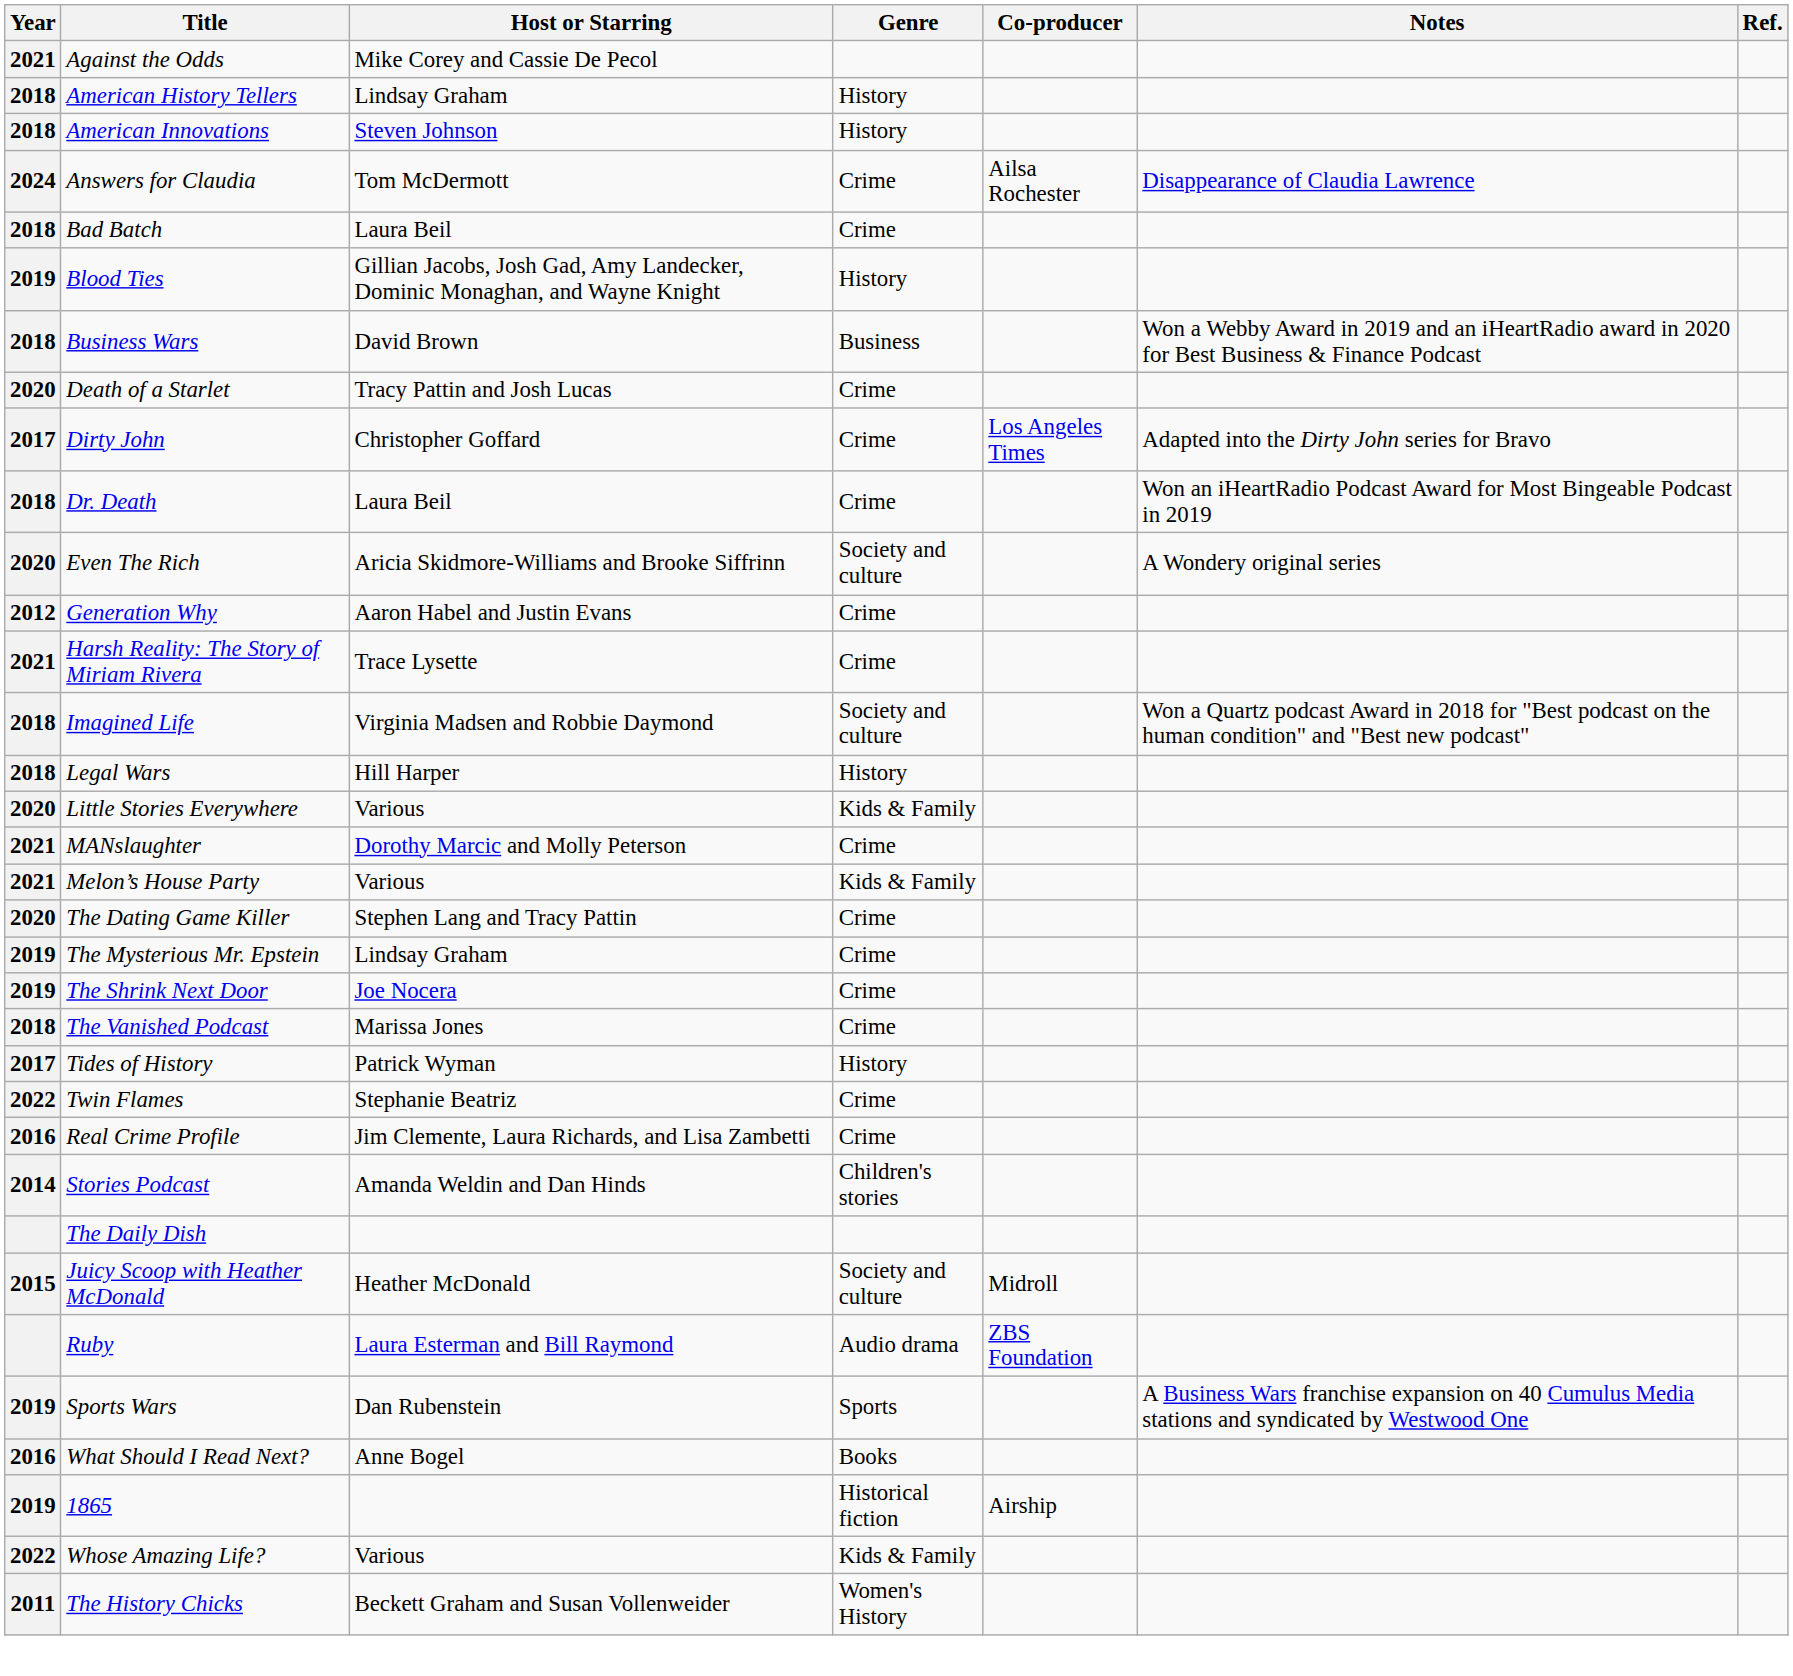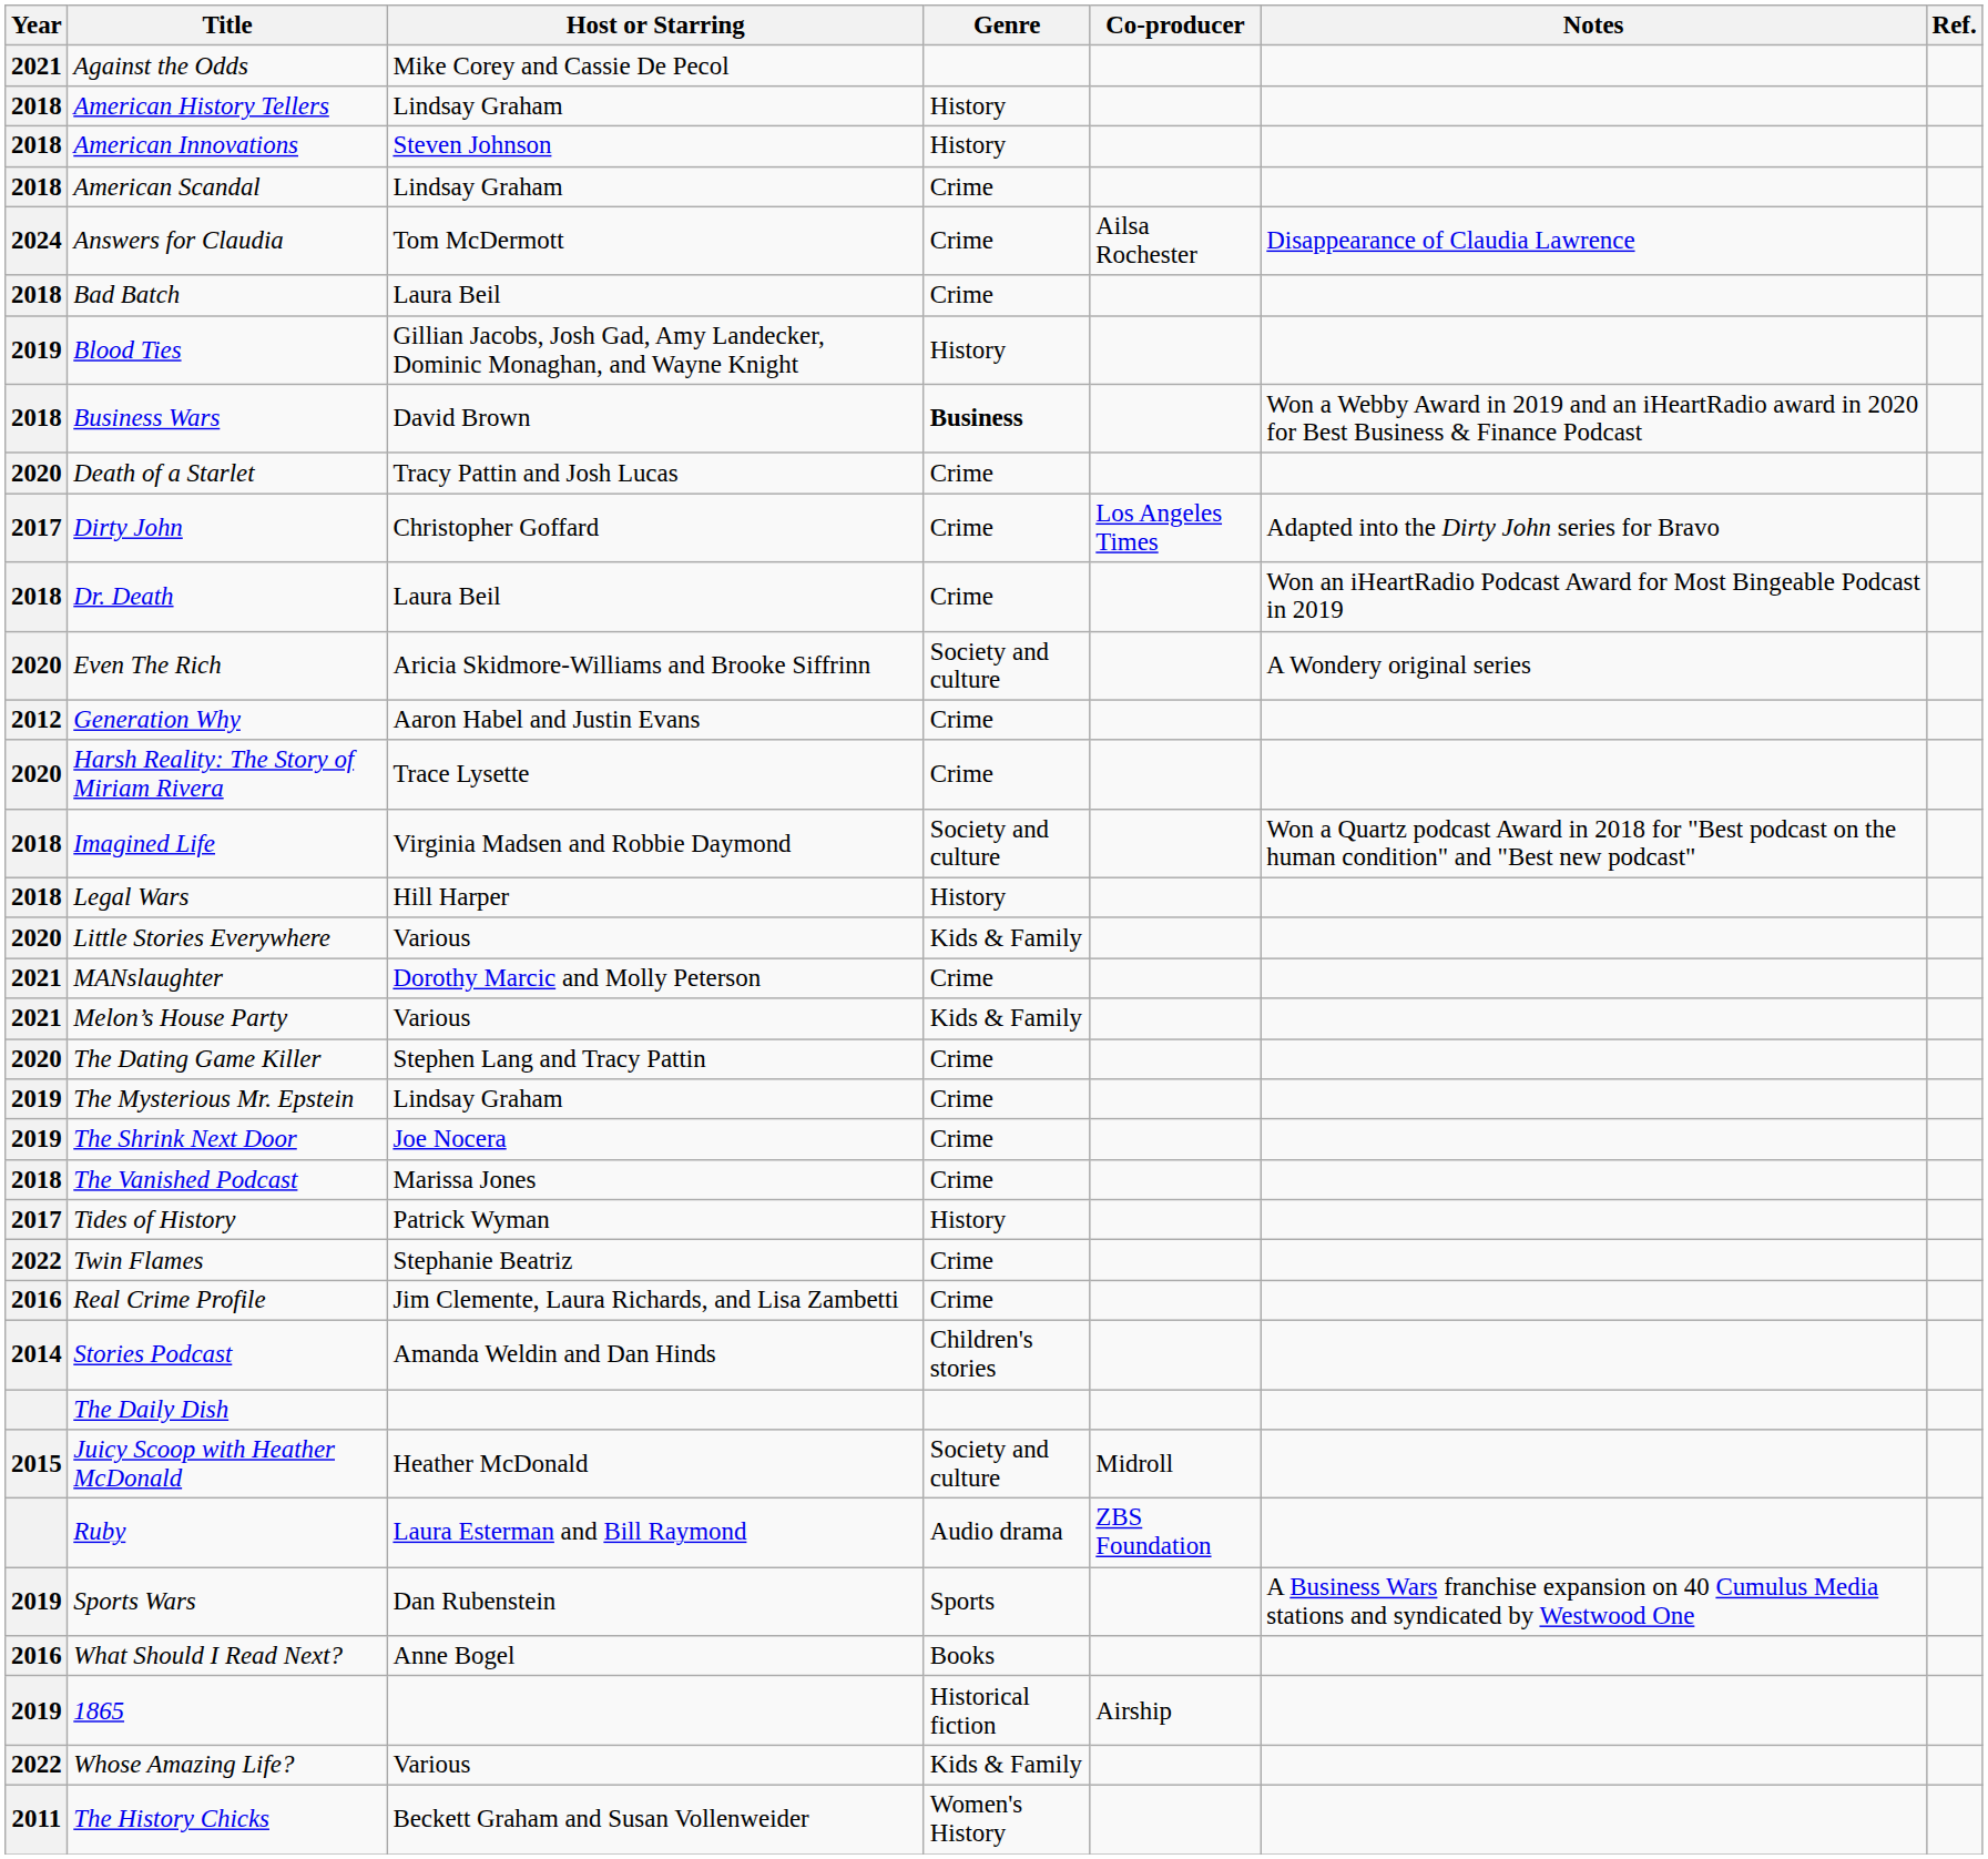+ row: 2018 | American Scandal | Lindsay Graham | Crime
Business Wars | Genre: normal -> bold
Harsh Reality: The Story of Miriam Rivera | Year: 2021 -> 2020
